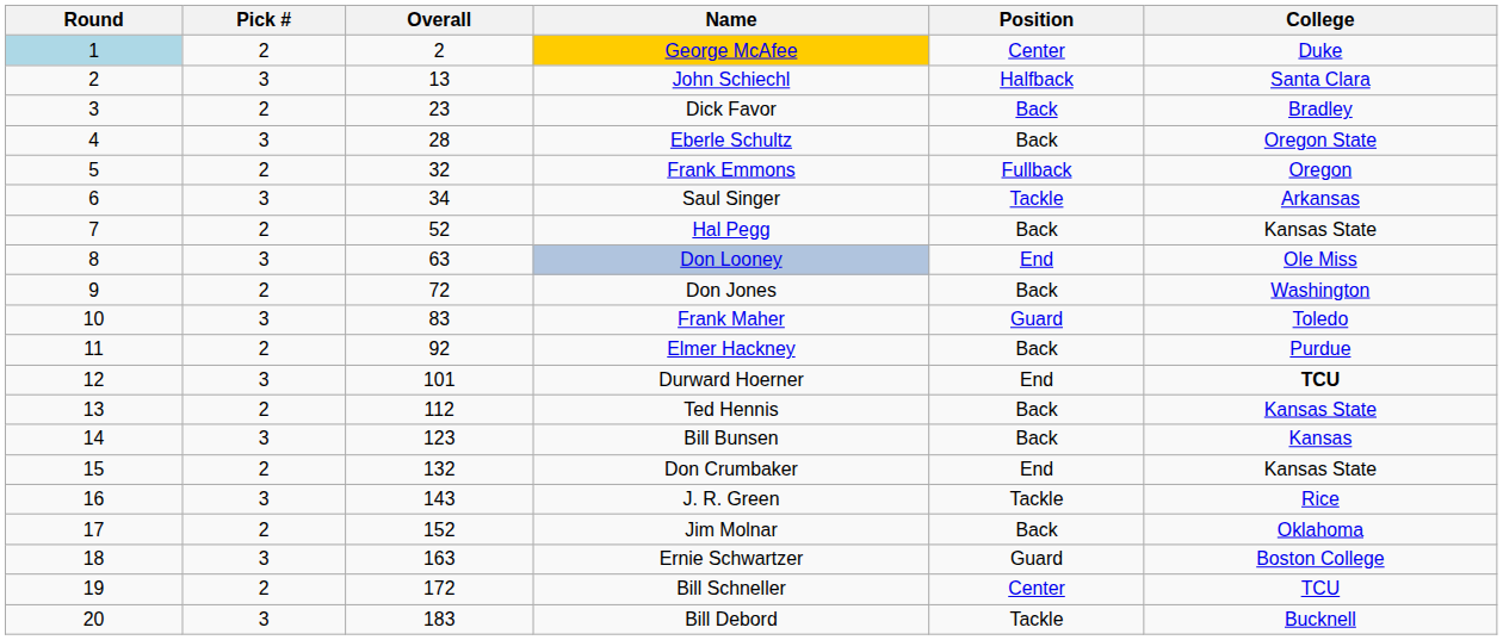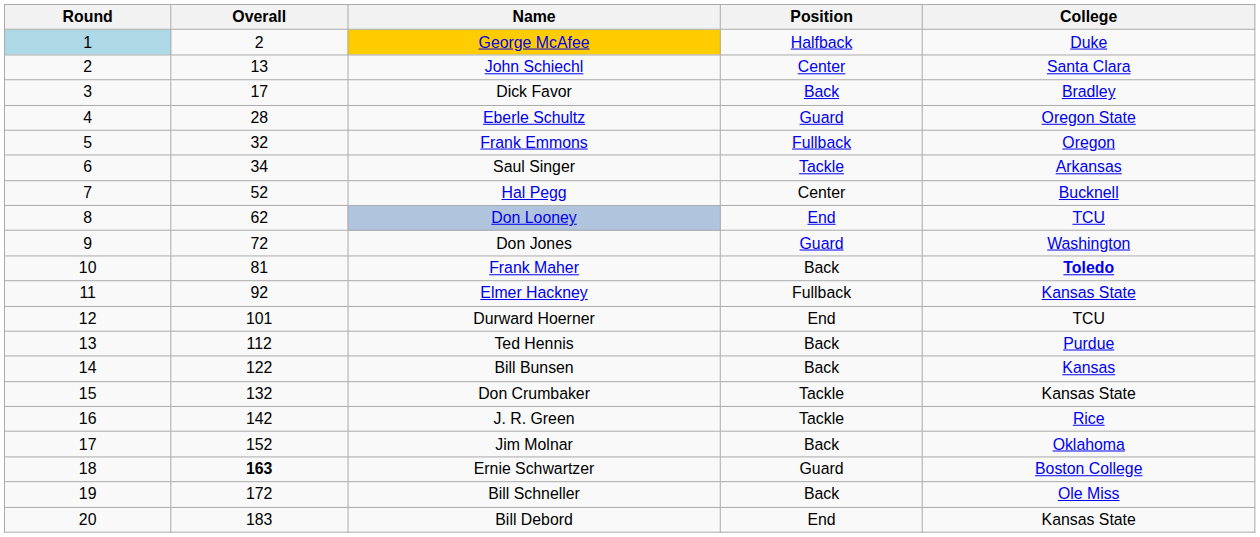- column: Pick # | 2 | 3 | 2 | 3 | 2 | 3 | 2 | 3 | 2 | 3 | 2 | 3 | 2 | 3 | 2 | 3 | 2 | 3 | 2 | 3
George McAfee | Position: Center -> Halfback
John Schiechl | Position: Halfback -> Center
Dick Favor | Overall: 23 -> 17
Eberle Schultz | Position: Back -> Guard
Hal Pegg | Position: Back -> Center
Hal Pegg | College: Kansas State -> Bucknell
Don Looney | Overall: 63 -> 62
Don Looney | College: Ole Miss -> TCU
Don Jones | Position: Back -> Guard
Frank Maher | Overall: 83 -> 81
Frank Maher | Position: Guard -> Back
Frank Maher | College: normal -> bold
Elmer Hackney | Position: Back -> Fullback
Elmer Hackney | College: Purdue -> Kansas State
Durward Hoerner | College: bold -> normal
Ted Hennis | College: Kansas State -> Purdue
Bill Bunsen | Overall: 123 -> 122
Don Crumbaker | Position: End -> Tackle
J. R. Green | Overall: 143 -> 142
Ernie Schwartzer | Overall: normal -> bold
Bill Schneller | Position: Center -> Back
Bill Schneller | College: TCU -> Ole Miss
Bill Debord | Position: Tackle -> End
Bill Debord | College: Bucknell -> Kansas State
